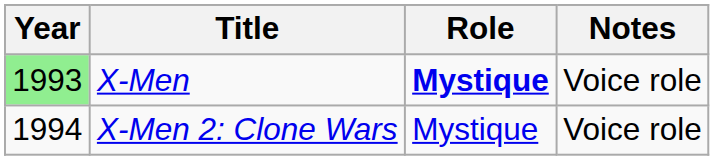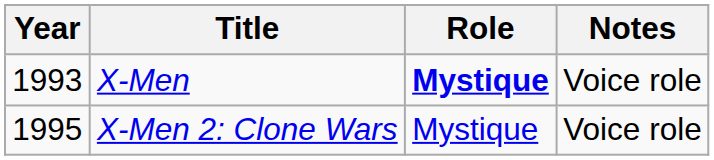X-Men | Year: lightgreen background -> no background
X-Men 2: Clone Wars | Year: 1994 -> 1995
